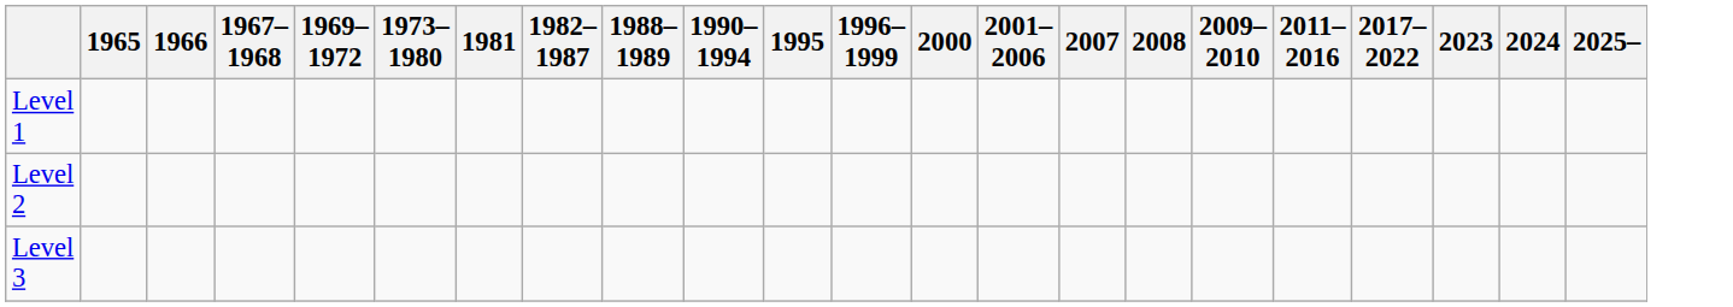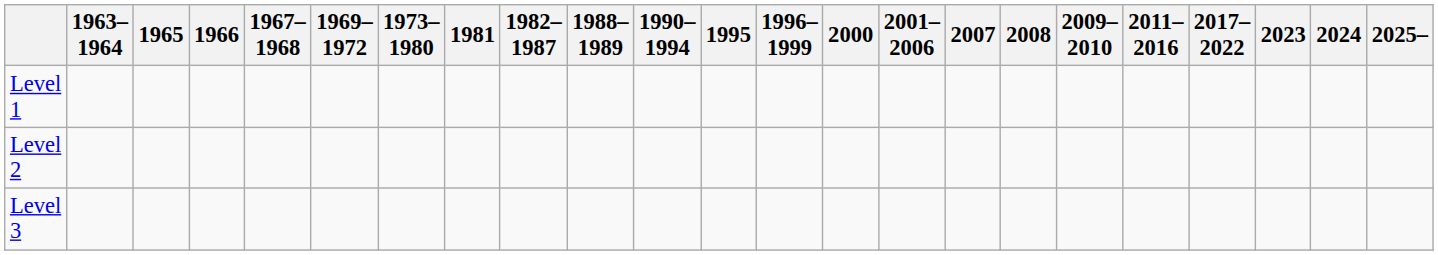+ column: 1963– 1964
